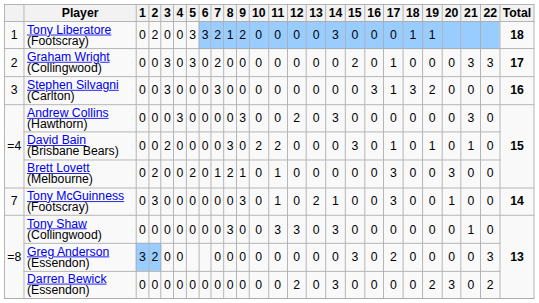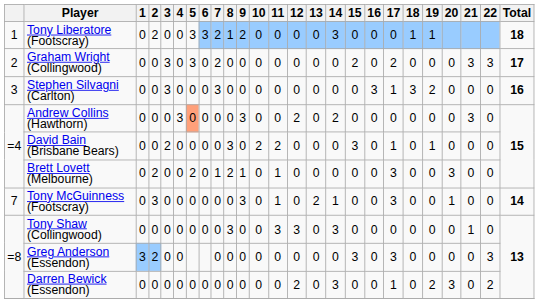Graham Wright (Collingwood) | 17: 1 -> 2
Andrew Collins (Hawthorn) | 5: no background -> lightsalmon background
Andrew Collins (Hawthorn) | 14: 3 -> 2
David Bain (Brisbane Bears) | 21: 1 -> 0
Greg Anderson (Essendon) | 17: 2 -> 3
Darren Bewick (Essendon) | 17: 0 -> 1
